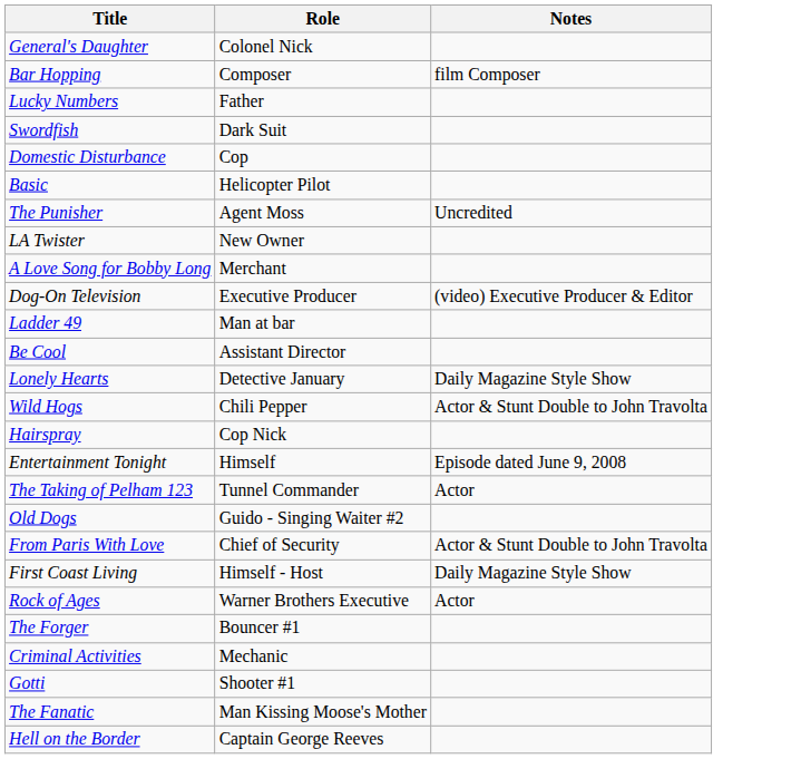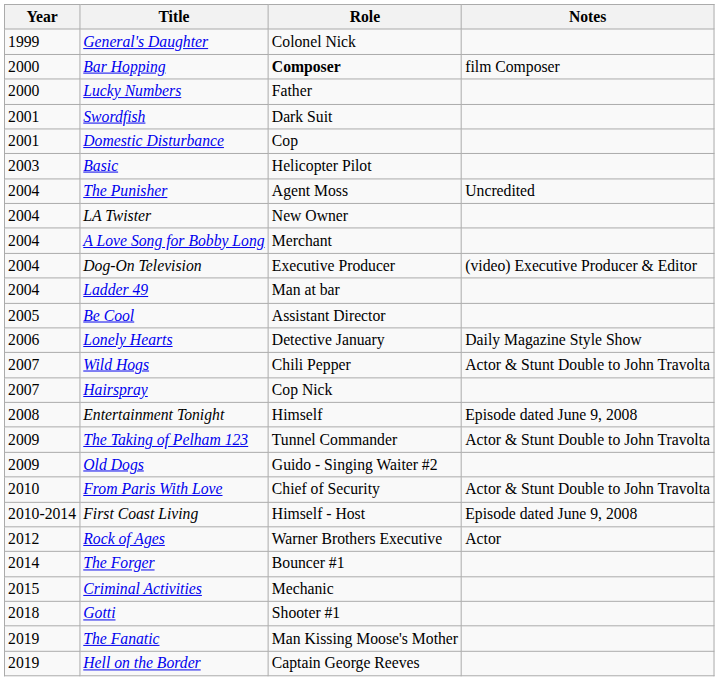+ column: Year | 1999 | 2000 | 2000 | 2001 | 2001 | 2003 | 2004 | 2004 | 2004 | 2004 | 2004 | 2005 | 2006 | 2007 | 2007 | 2008 | 2009 | 2009 | 2010 | 2010-2014 | 2012 | 2014 | 2015 | 2018 | 2019 | 2019
Bar Hopping | Role: normal -> bold
The Taking of Pelham 123 | Notes: Actor -> Actor & Stunt Double to John Travolta
First Coast Living | Notes: Daily Magazine Style Show -> Episode dated June 9, 2008
